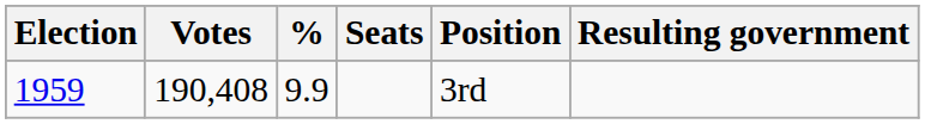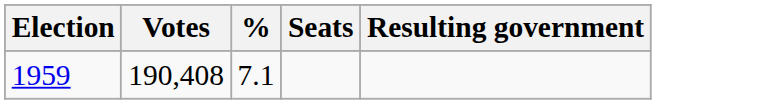- column: Position | 3rd
1959 | %: 9.9 -> 7.1
